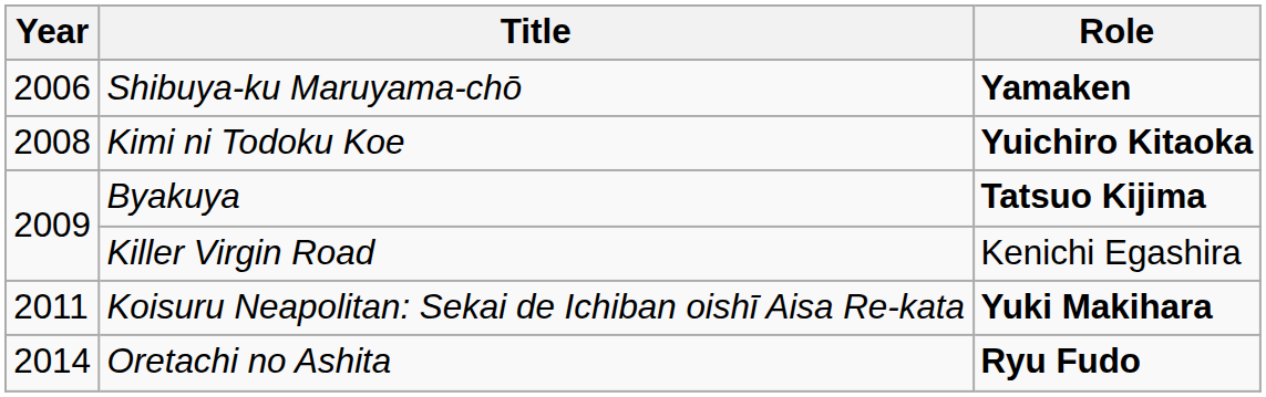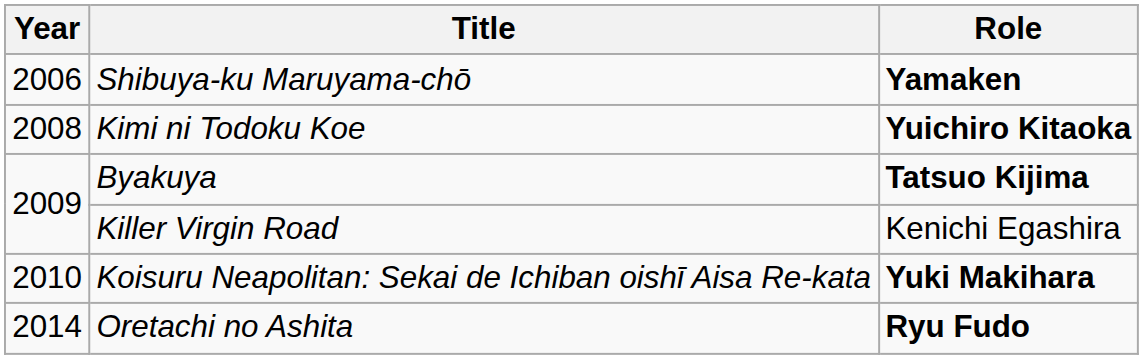Koisuru Neapolitan: Sekai de Ichiban oishī Aisa Re-kata | Year: 2011 -> 2010
